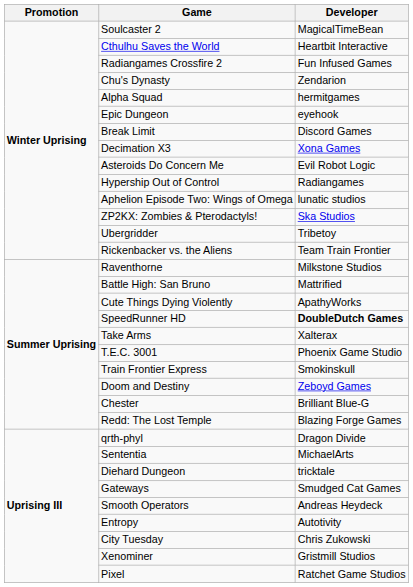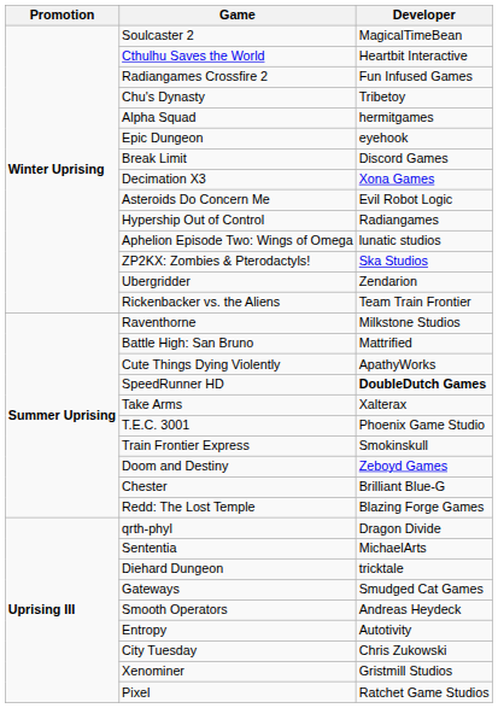Chu's Dynasty | Developer: Zendarion -> Tribetoy
Ubergridder | Developer: Tribetoy -> Zendarion
